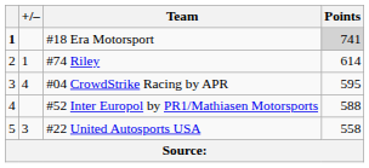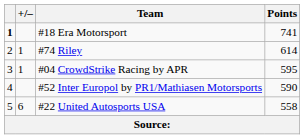#18 Era Motorsport | Points: lightgrey background -> no background
#04 CrowdStrike Racing by APR | +/–: 4 -> 1
#52 Inter Europol by PR1/Mathiasen Motorsports | Points: 588 -> 590
#22 United Autosports USA | +/–: 3 -> 6
